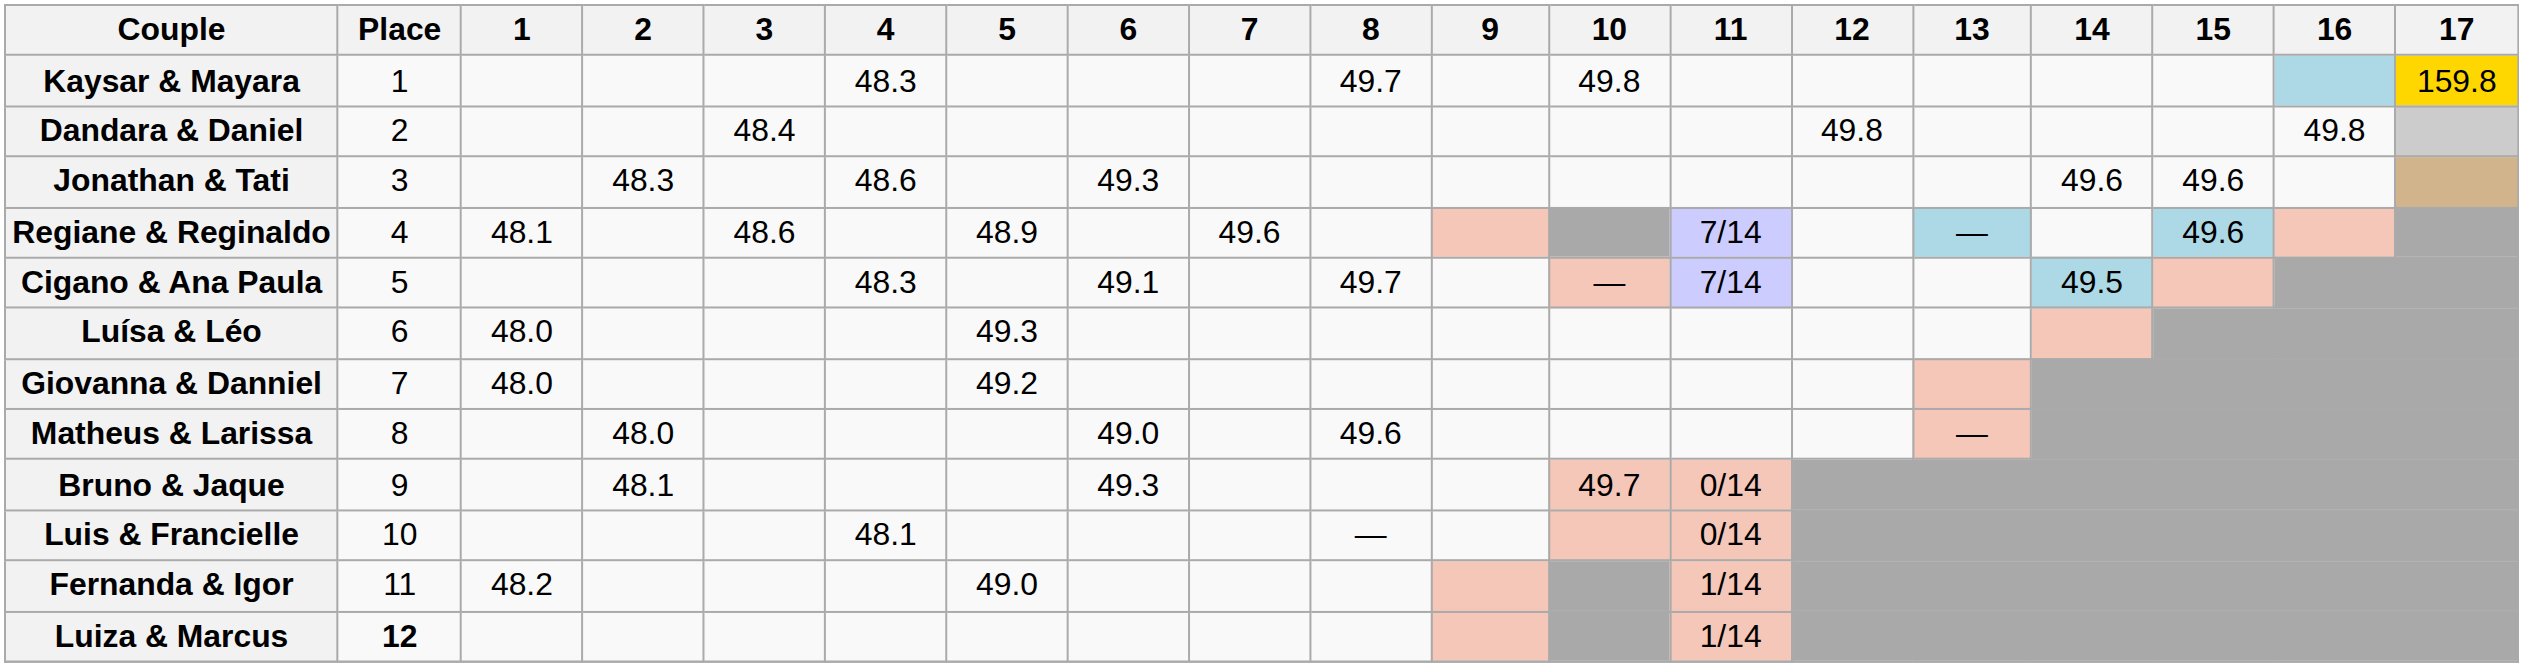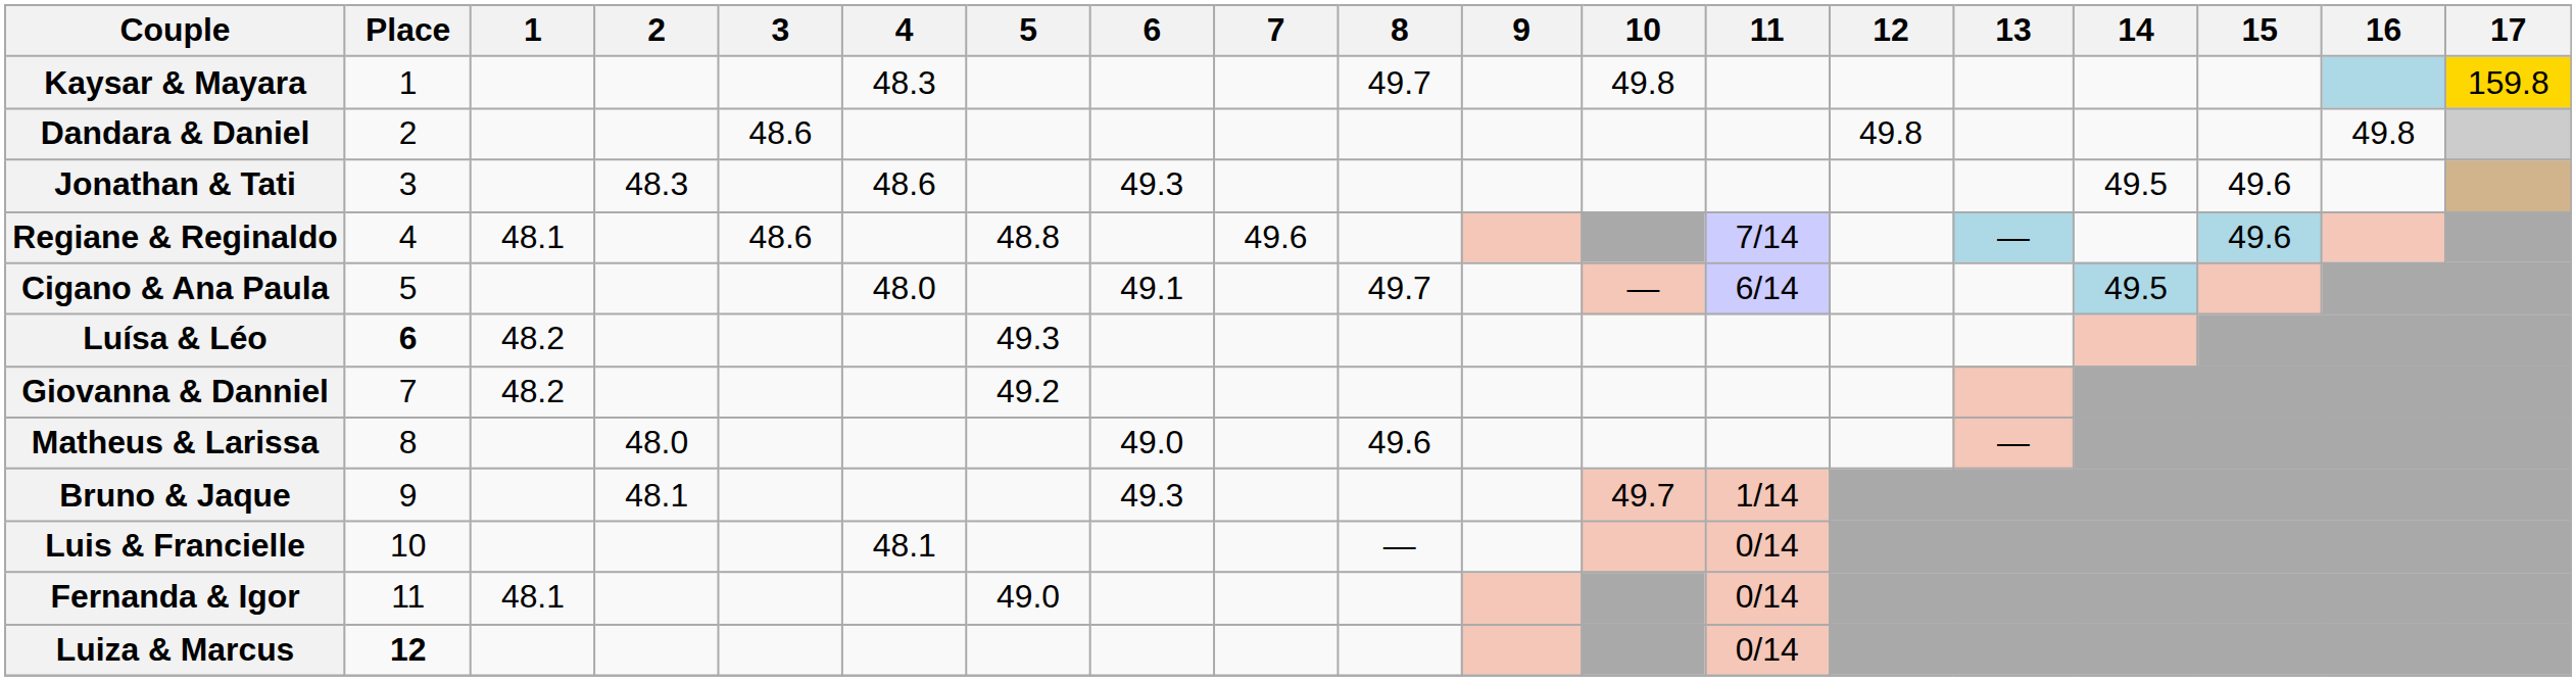Dandara & Daniel | 3: 48.4 -> 48.6
Jonathan & Tati | 14: 49.6 -> 49.5
Regiane & Reginaldo | 5: 48.9 -> 48.8
Cigano & Ana Paula | 4: 48.3 -> 48.0
Cigano & Ana Paula | 11: 7/14 -> 6/14
Luísa & Léo | Place: normal -> bold
Luísa & Léo | 1: 48.0 -> 48.2
Giovanna & Danniel | 1: 48.0 -> 48.2
Bruno & Jaque | 11: 0/14 -> 1/14
Fernanda & Igor | 1: 48.2 -> 48.1
Fernanda & Igor | 11: 1/14 -> 0/14
Luiza & Marcus | 11: 1/14 -> 0/14
